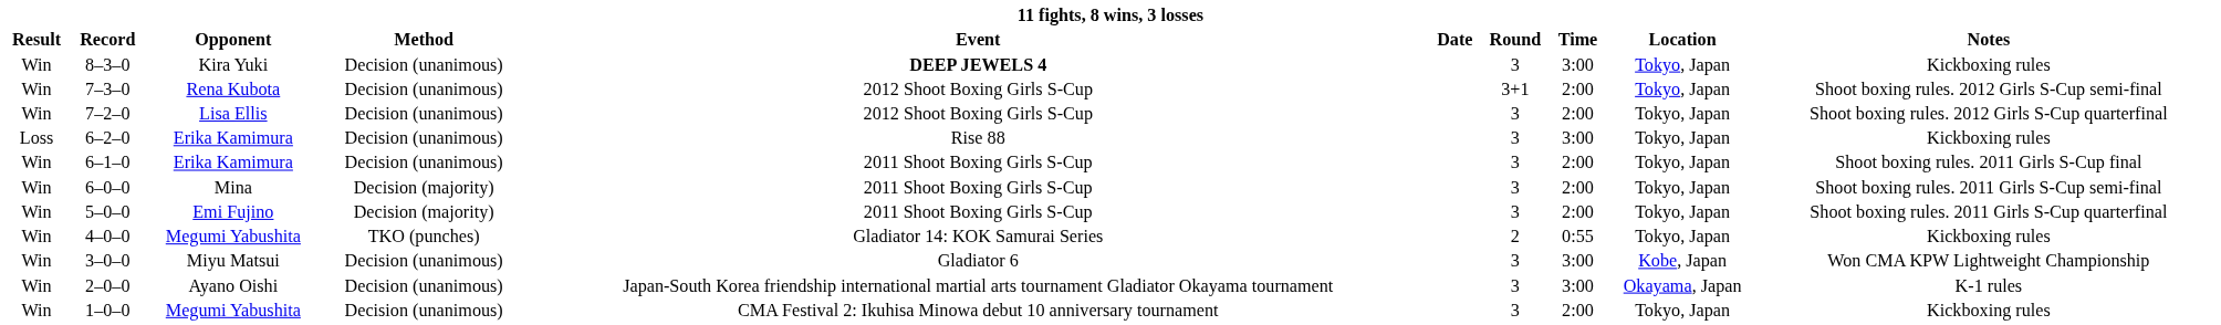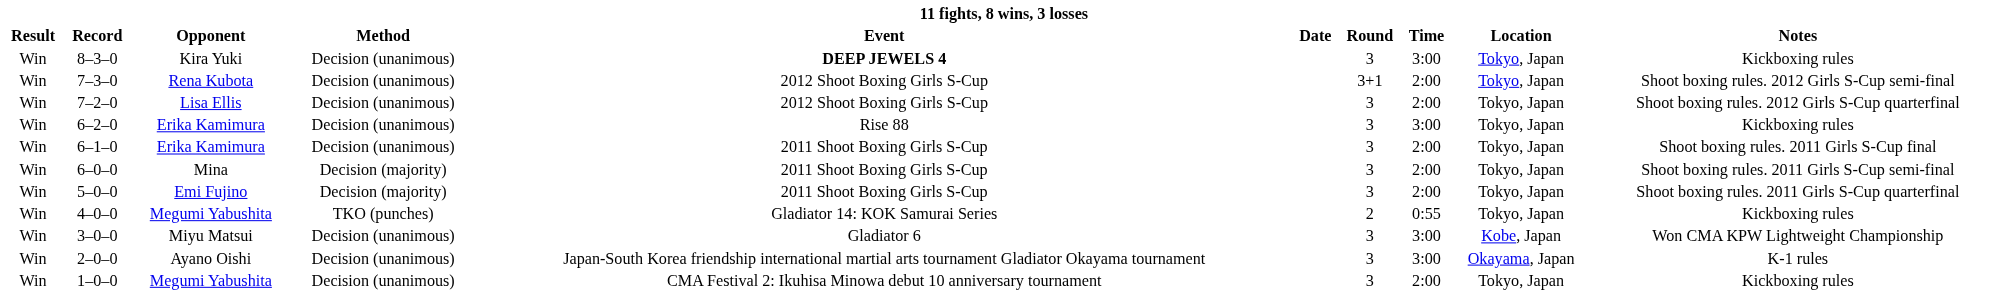6–2–0 | Result: Loss -> Win
